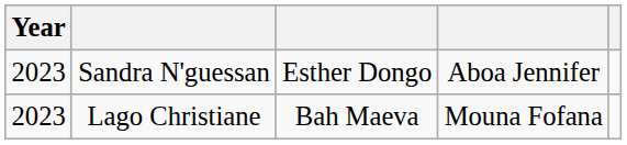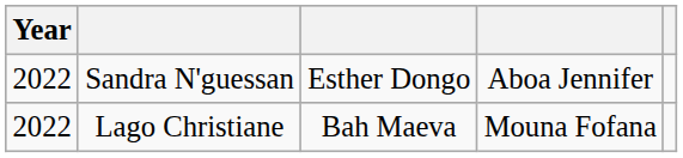Sandra N'guessan | Year: 2023 -> 2022
Lago Christiane | Year: 2023 -> 2022
